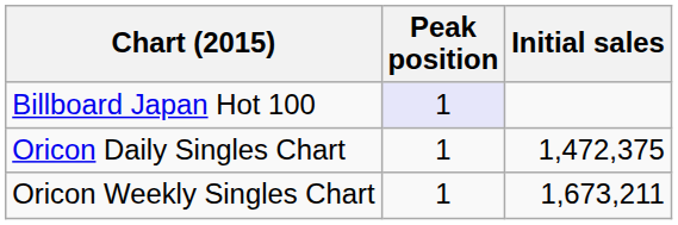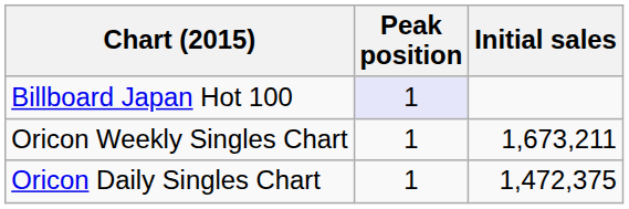rows swapped: Oricon Daily Singles Chart <-> Oricon Weekly Singles Chart
